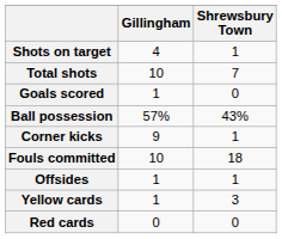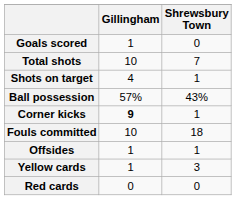rows swapped: Goals scored <-> Shots on target
Corner kicks | Gillingham: normal -> bold
